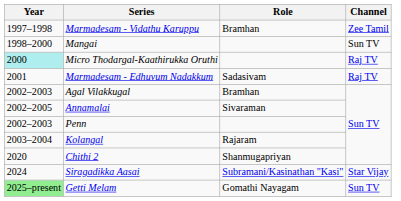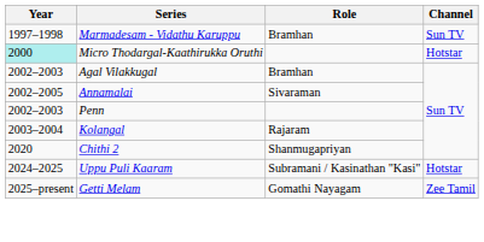Marmadesam - Vidathu Karuppu | Channel: Zee Tamil -> Sun TV
- row: 1998–2000 | Mangai | Sun TV
Micro Thodargal-Kaathirukka Oruthi | Channel: Raj TV -> Hotstar
- row: 2001 | Marmadesam - Edhuvum Nadakkum | Sadasivam | Raj TV
+ row: 2024–2025 | Uppu Puli Kaaram | Subramani / Kasinathan "Kasi" | Hotstar
- row: 2024 | Siragadikka Aasai | Subramani/Kasinathan "Kasi" | Star Vijay
Getti Melam | Year: lightgreen background -> no background
Getti Melam | Channel: Sun TV -> Zee Tamil
